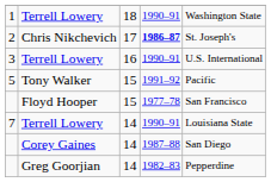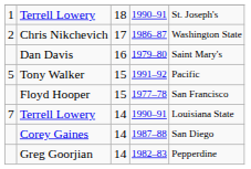1 / Terrell Lowery | column 5: Washington State -> St. Joseph's
Chris Nikchevich | column 4: bold -> normal
Chris Nikchevich | column 5: St. Joseph's -> Washington State
- row: 3 | Terrell Lowery | 16 | 1990–91 | U.S. International
+ row: Dan Davis | 16 | 1979–80 | Saint Mary's
